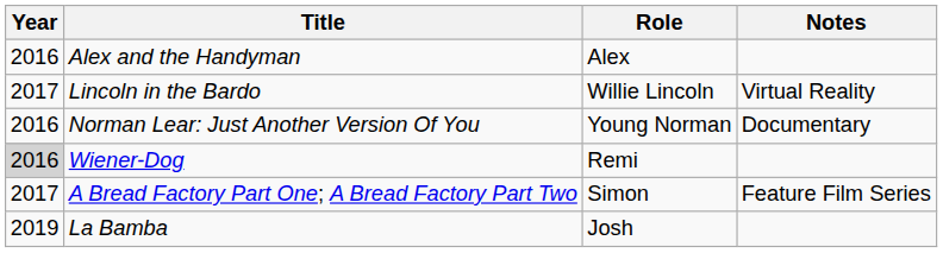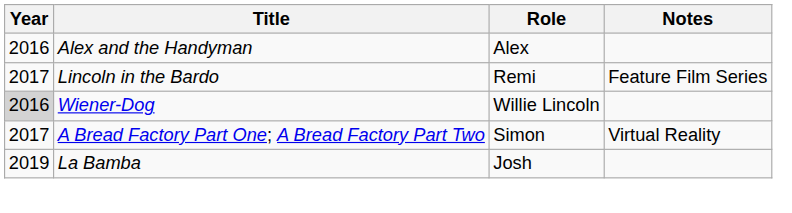Lincoln in the Bardo | Role: Willie Lincoln -> Remi
Lincoln in the Bardo | Notes: Virtual Reality -> Feature Film Series
- row: 2016 | Norman Lear: Just Another Version Of You | Young Norman | Documentary
Wiener-Dog | Role: Remi -> Willie Lincoln
A Bread Factory Part One; A Bread Factory Part Two | Notes: Feature Film Series -> Virtual Reality
